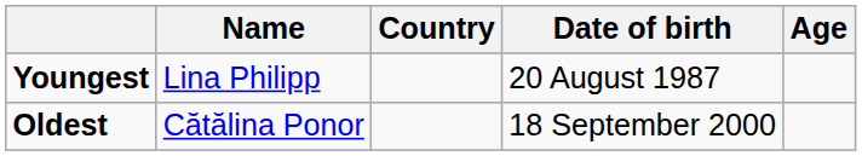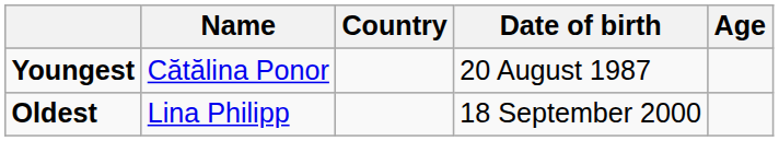Youngest | Name: Lina Philipp -> Cătălina Ponor
Oldest | Name: Cătălina Ponor -> Lina Philipp
